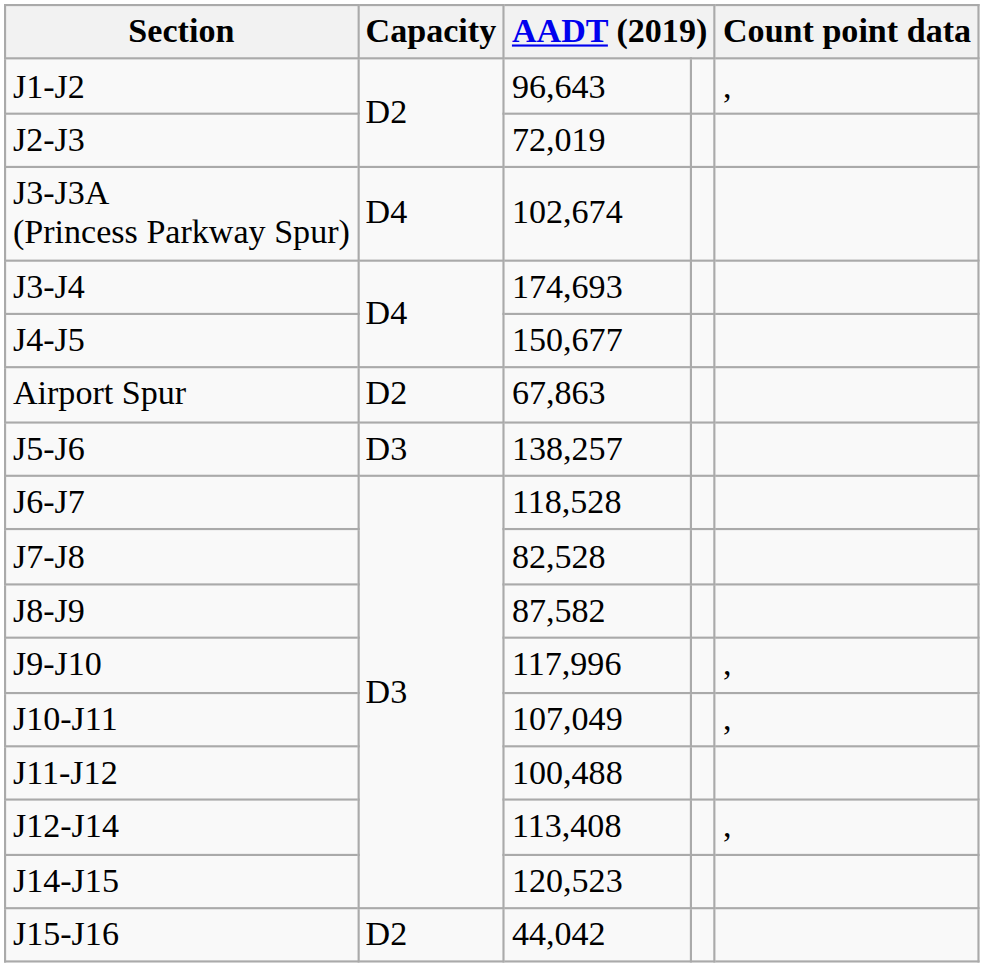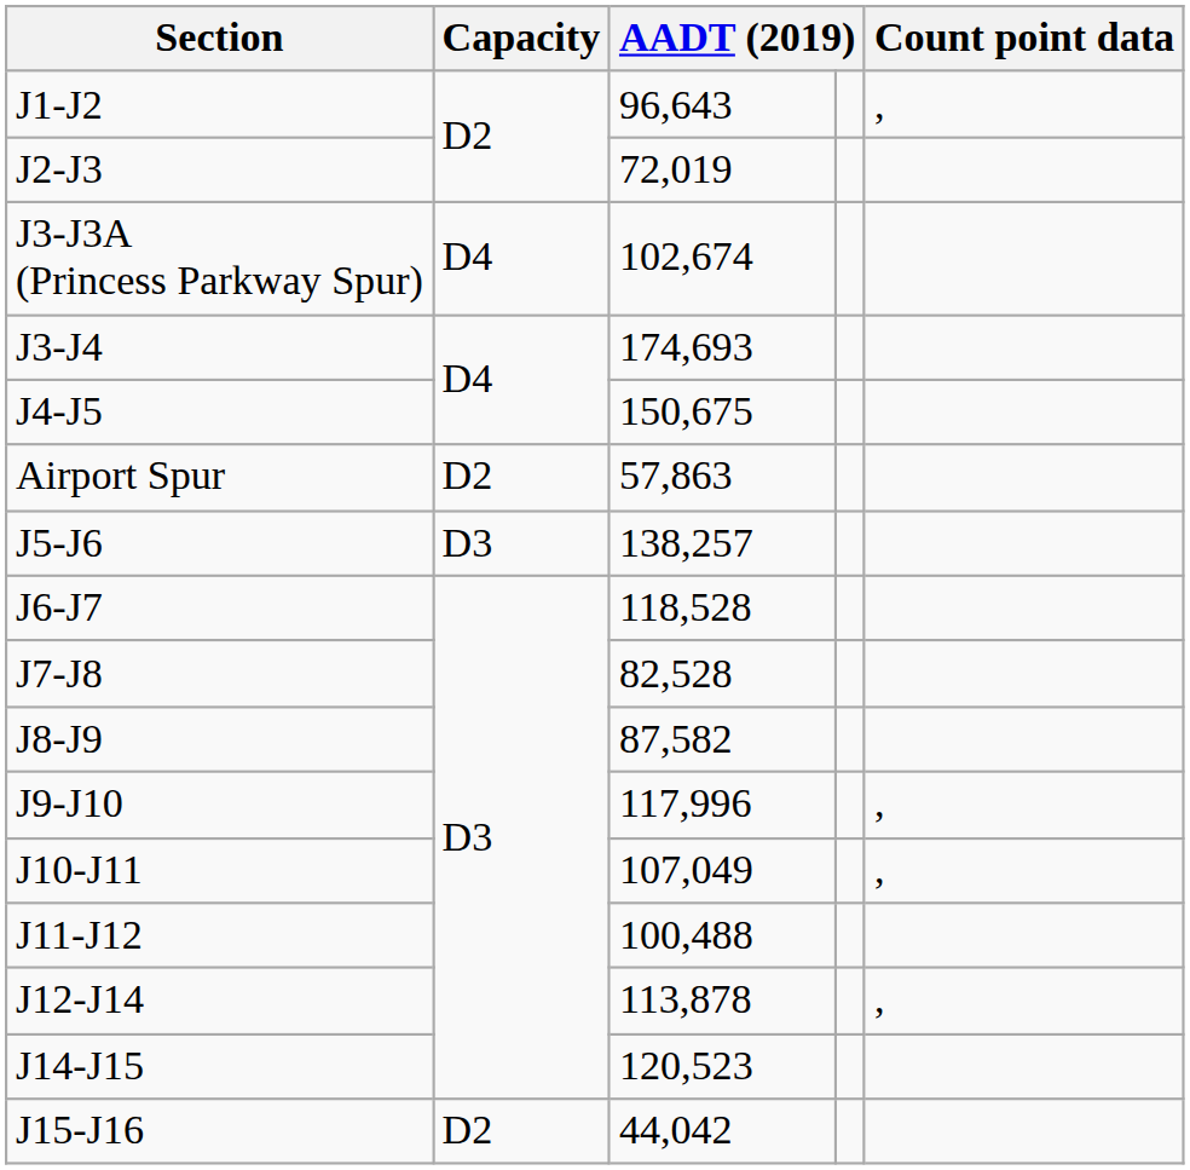J4-J5 | column 3: 150,677 -> 150,675
Airport Spur | column 3: 67,863 -> 57,863
J12-J14 | column 3: 113,408 -> 113,878
